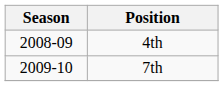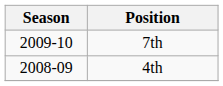rows swapped: 4th <-> 7th
